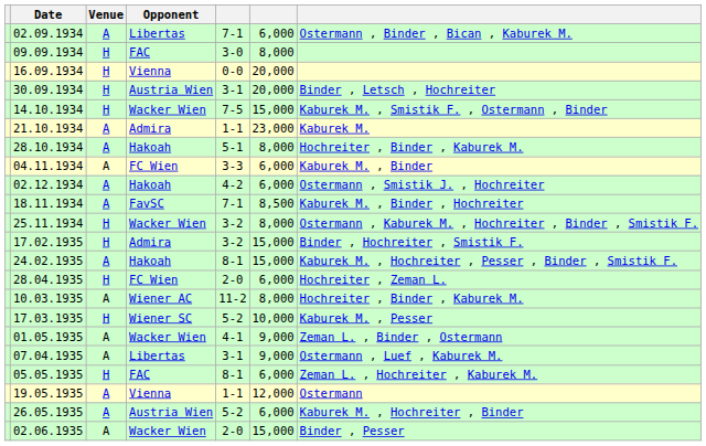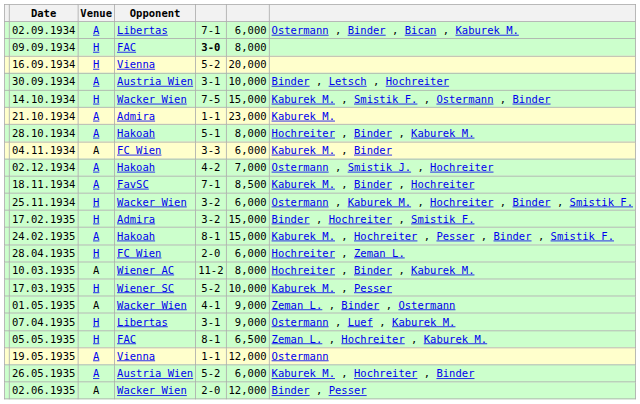09.09.1934 | column 5: normal -> bold
16.09.1934 | column 5: 0-0 -> 5-2
30.09.1934 | Venue: H -> A
30.09.1934 | column 6: 20,000 -> 10,000
02.12.1934 | column 6: 6,000 -> 7,000
25.11.1934 | column 6: 8,000 -> 6,000
07.04.1935 | Venue: A -> H
05.05.1935 | column 6: 6,000 -> 6,500
02.06.1935 | column 6: 15,000 -> 12,000
